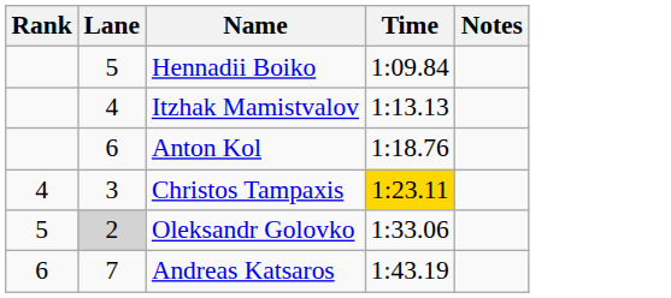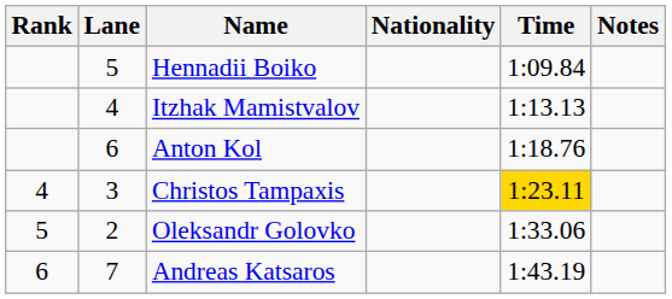+ column: Nationality
Oleksandr Golovko | Lane: lightgrey background -> no background
